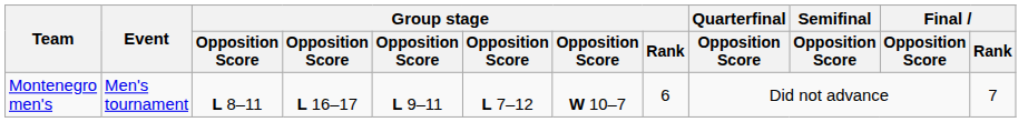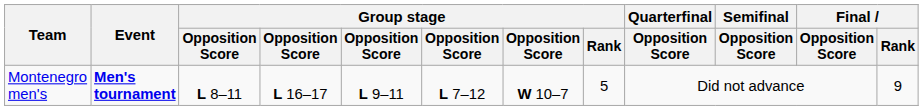Montenegro men's | Event: normal -> bold
Montenegro men's | Group stage / Rank: 6 -> 5
Montenegro men's | Final / Rank: 7 -> 9
